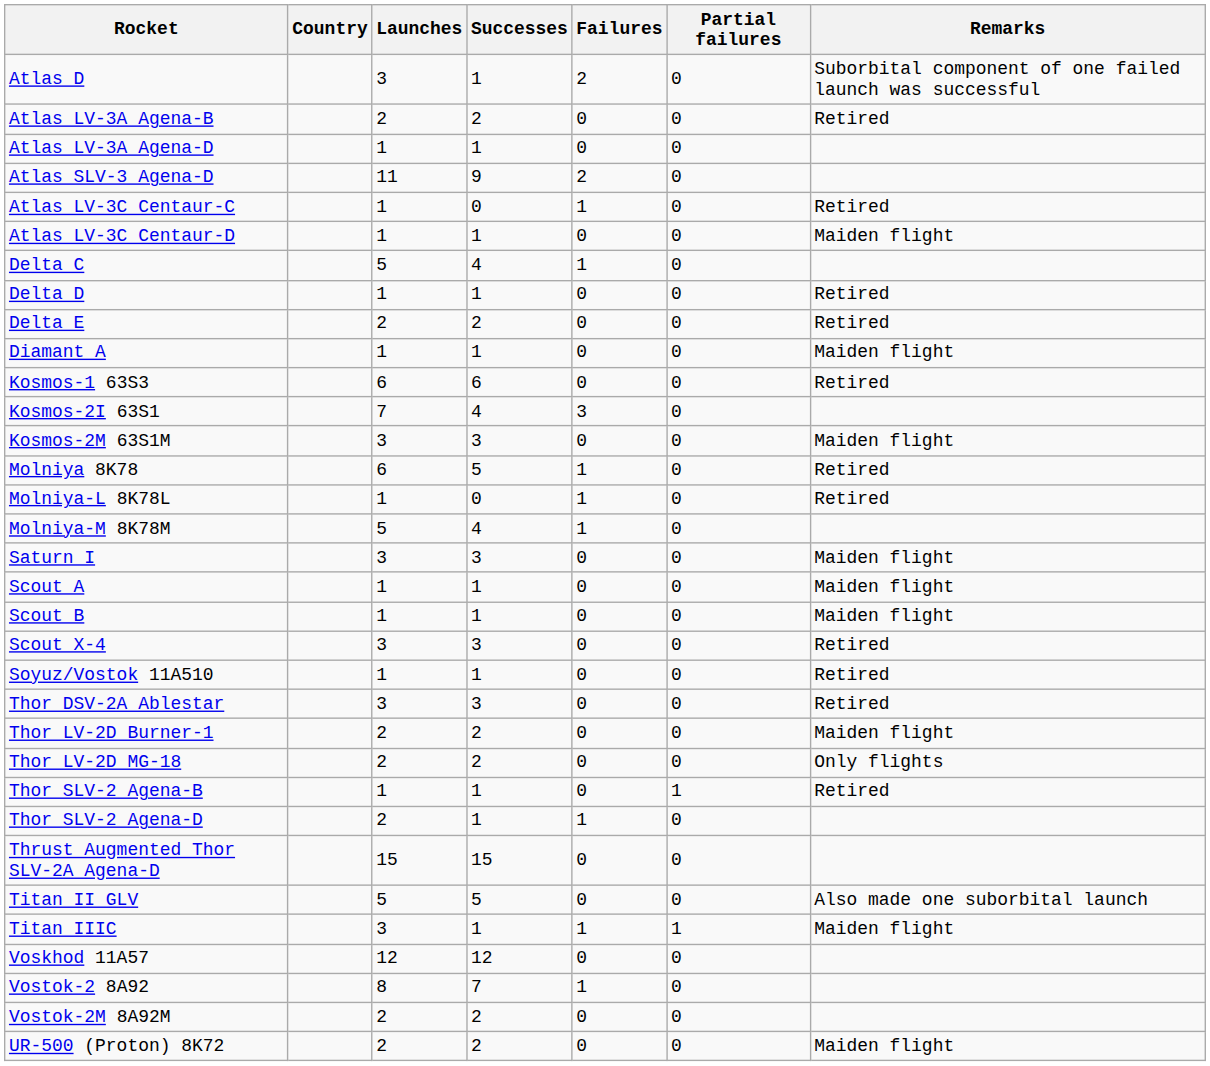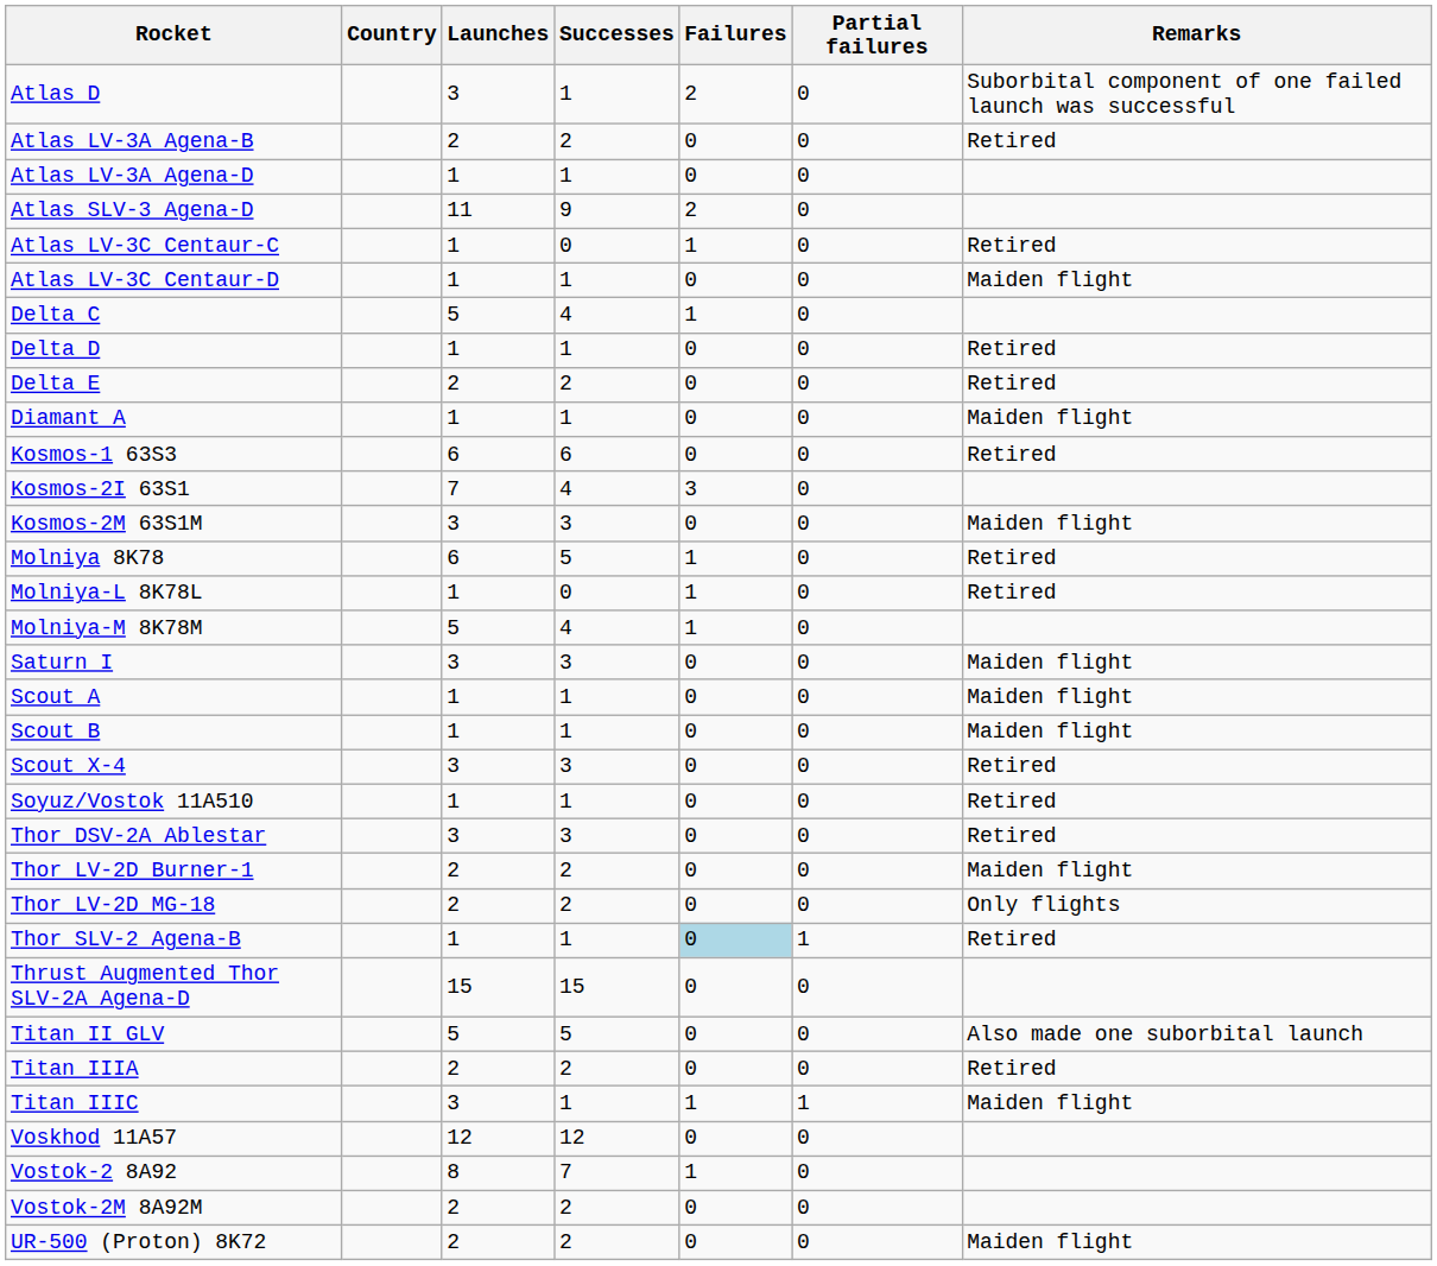Thor SLV-2 Agena-B | Failures: no background -> lightblue background
- row: Thor SLV-2 Agena-D | 2 | 1 | 1 | 0
+ row: Titan IIIA | 2 | 2 | 0 | 0 | Retired
